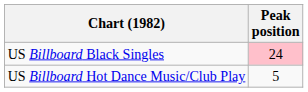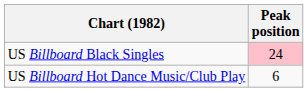US Billboard Hot Dance Music/Club Play | Peak position: 5 -> 6
